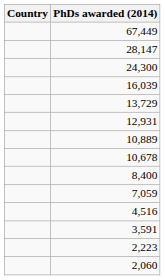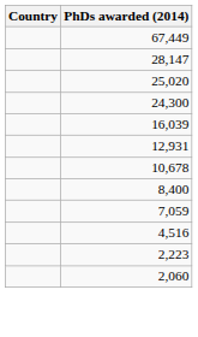+ row: 25,020
- row: 13,729
- row: 10,889
- row: 3,591
